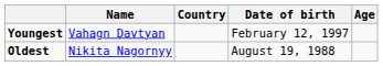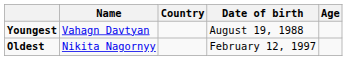Youngest | Date of birth: February 12, 1997 -> August 19, 1988
Oldest | Date of birth: August 19, 1988 -> February 12, 1997
